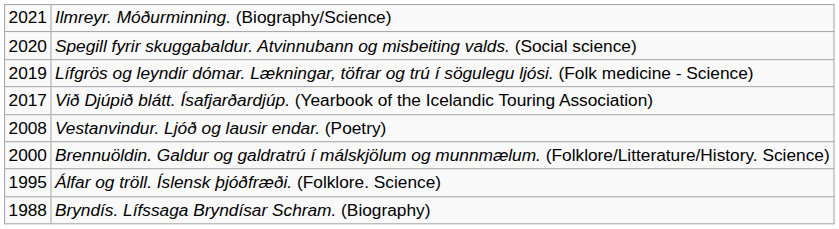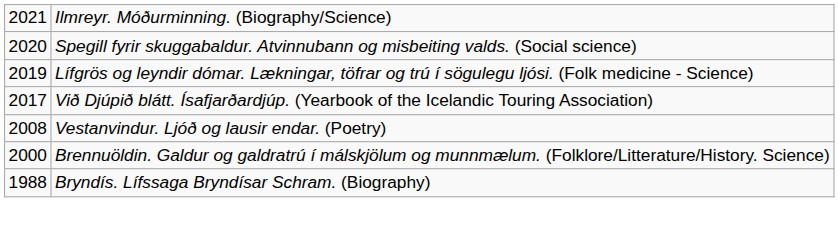- row: 1995 | Álfar og tröll. Íslensk þjóðfræði. (Folklore. Science)
